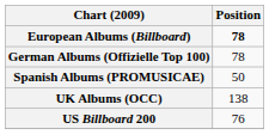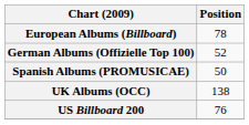European Albums (Billboard) | Position: bold -> normal
German Albums (Offizielle Top 100) | Position: 78 -> 52
